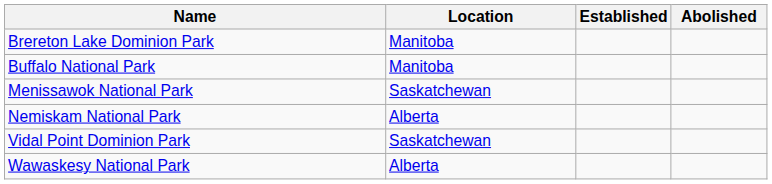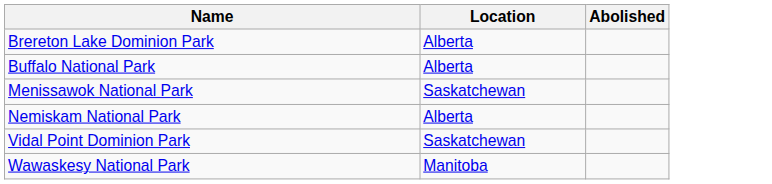- column: Established
Brereton Lake Dominion Park | Location: Manitoba -> Alberta
Buffalo National Park | Location: Manitoba -> Alberta
Wawaskesy National Park | Location: Alberta -> Manitoba
